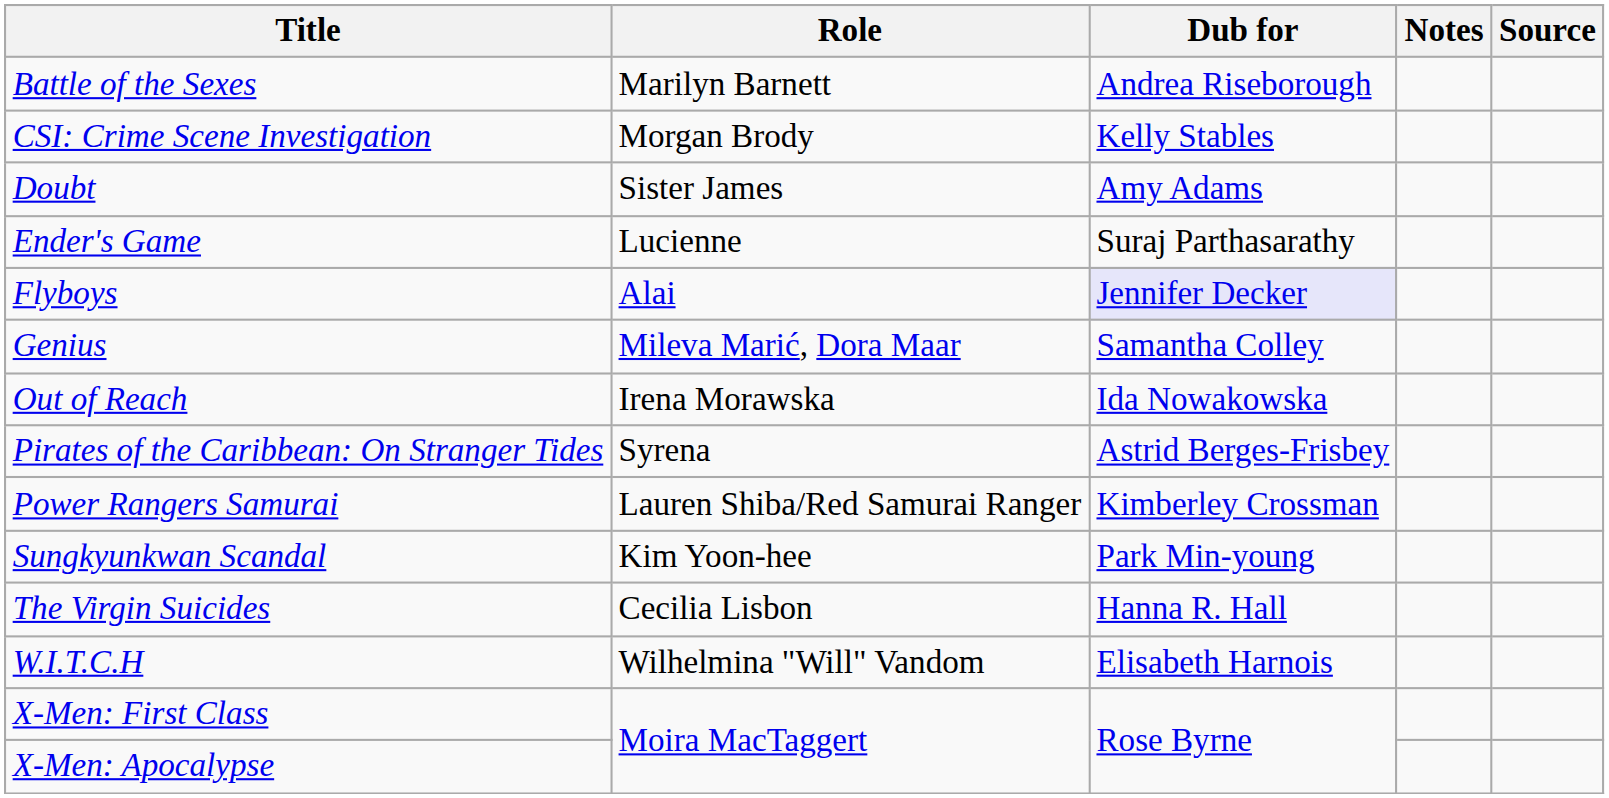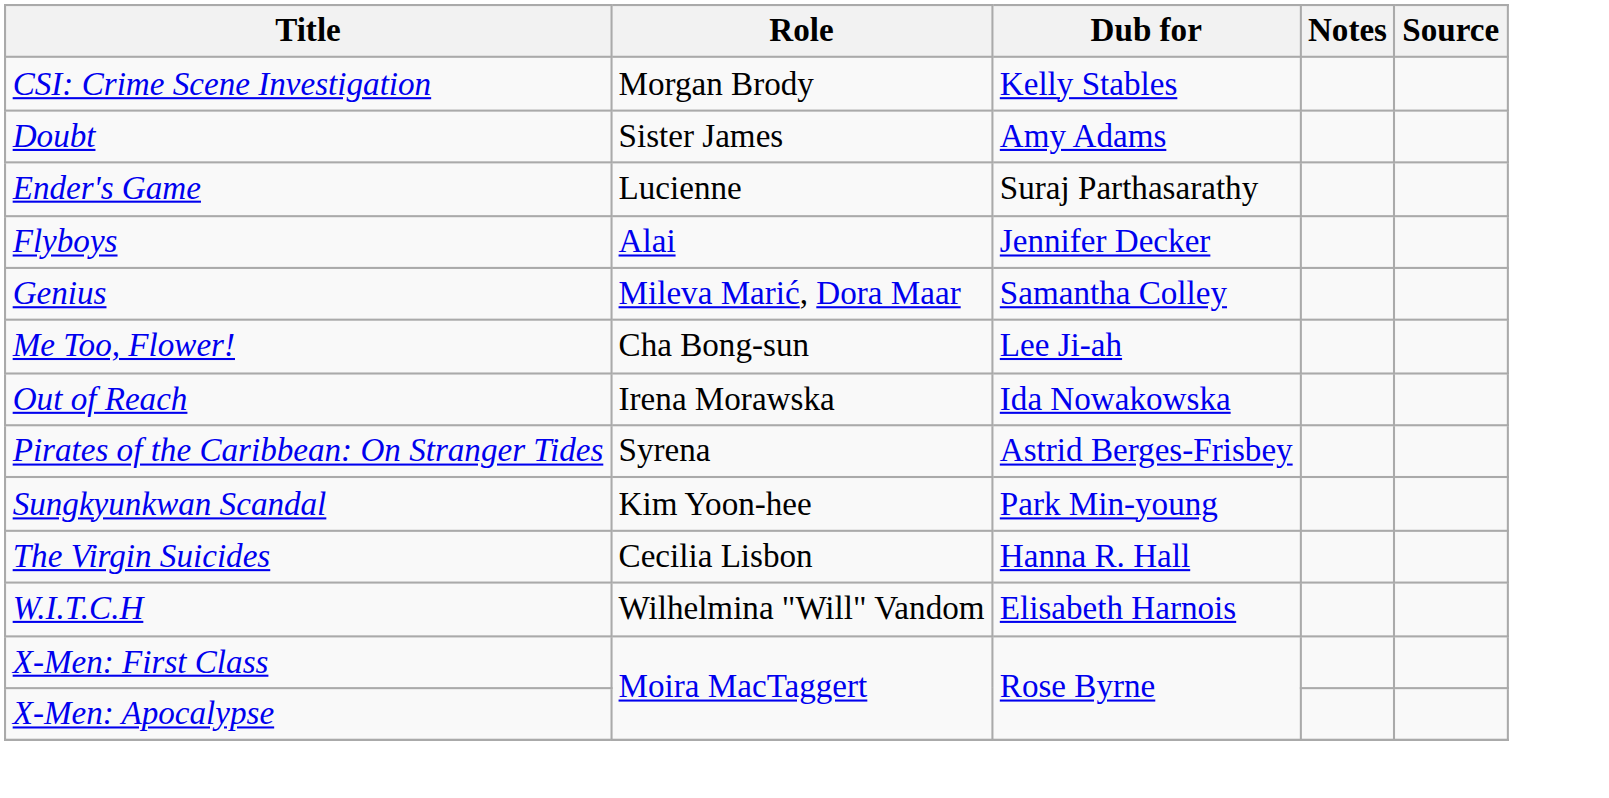- row: Battle of the Sexes | Marilyn Barnett | Andrea Riseborough
Flyboys | Dub for: lavender background -> no background
+ row: Me Too, Flower! | Cha Bong-sun | Lee Ji-ah
- row: Power Rangers Samurai | Lauren Shiba/Red Samurai Ranger | Kimberley Crossman
